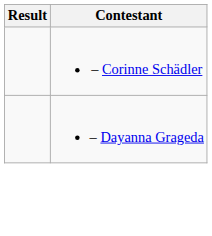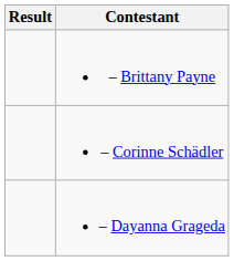+ row: – Brittany Payne
